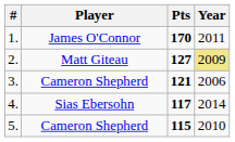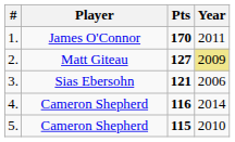3. | Player: Cameron Shepherd -> Sias Ebersohn
4. | Player: Sias Ebersohn -> Cameron Shepherd
4. | Pts: 117 -> 116
